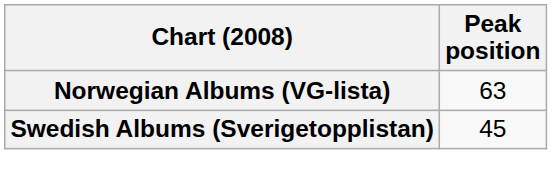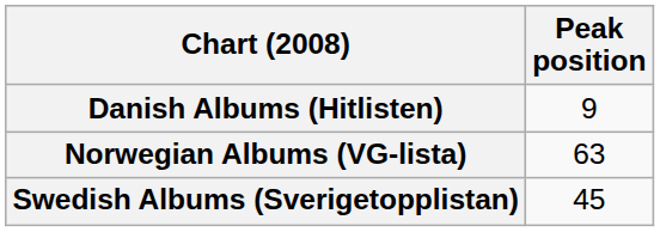+ row: Danish Albums (Hitlisten) | 9
